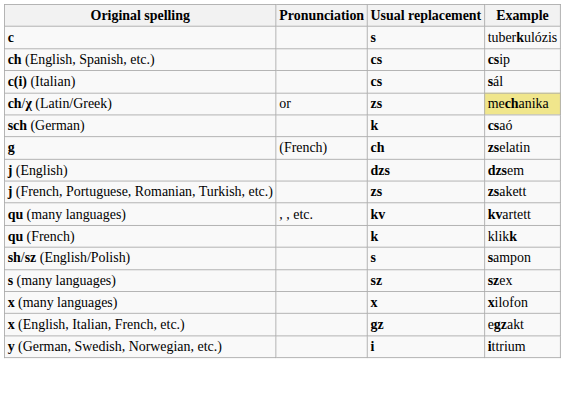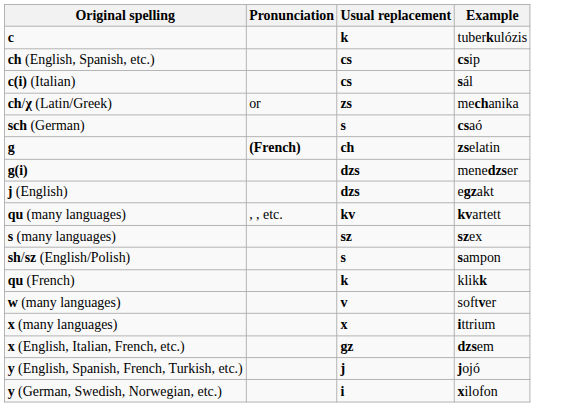c | Usual replacement: s -> k
ch/χ (Latin/Greek) | Example: khaki background -> no background
sch (German) | Usual replacement: k -> s
g | Pronunciation: normal -> bold
+ row: g(i) | dzs | menedzser
j (English) | Example: dzsem -> egzakt
- row: j (French, Portuguese, Romanian, Turkish, etc.) | zs | zsakett
rows swapped: qu (French) <-> s (many languages)
+ row: w (many languages) | v | softver
x (many languages) | Example: xilofon -> ittrium
x (English, Italian, French, etc.) | Example: egzakt -> dzsem
+ row: y (English, Spanish, French, Turkish, etc.) | j | jojó
y (German, Swedish, Norwegian, etc.) | Example: ittrium -> xilofon
